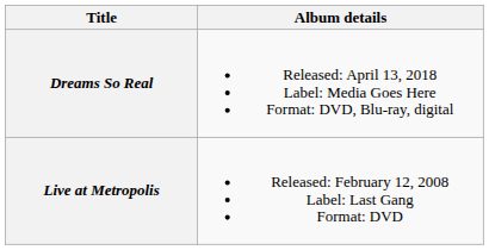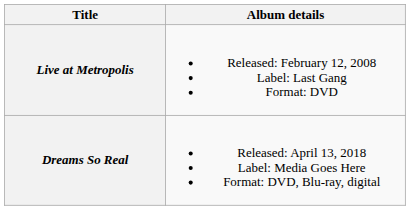rows swapped: Live at Metropolis <-> Dreams So Real
